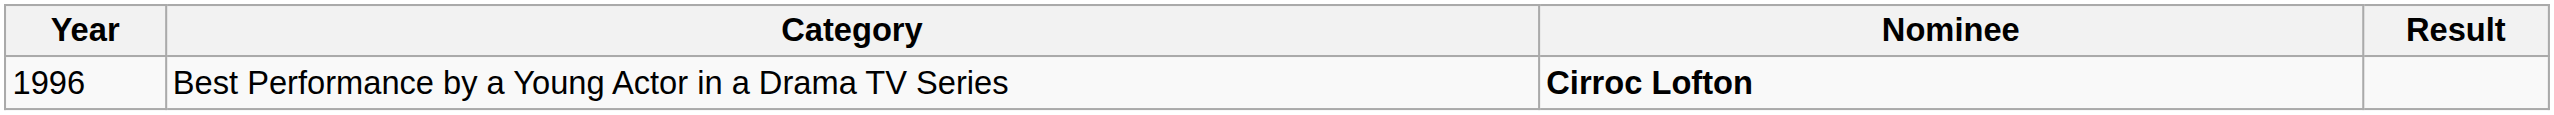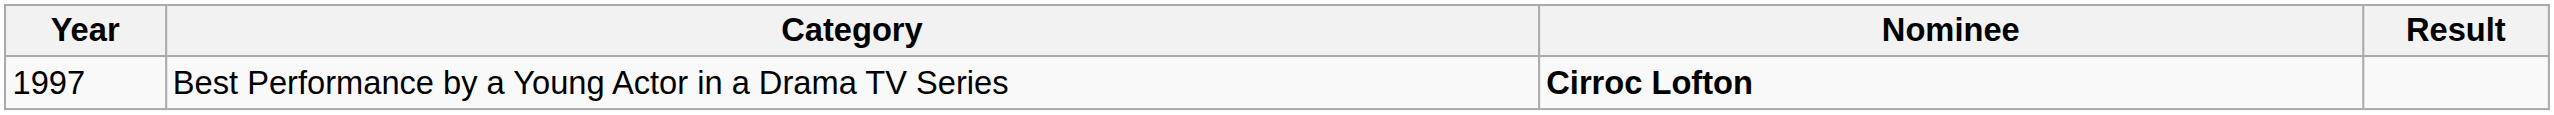Best Performance by a Young Actor in a Drama TV Series | Year: 1996 -> 1997
